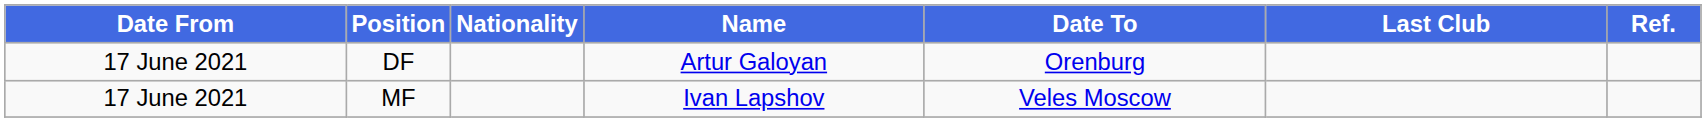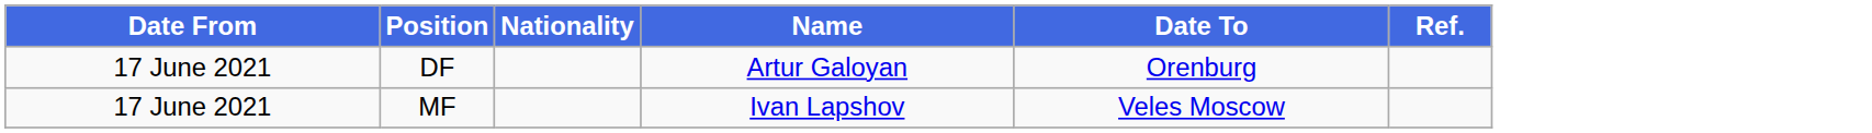- column: Last Club
